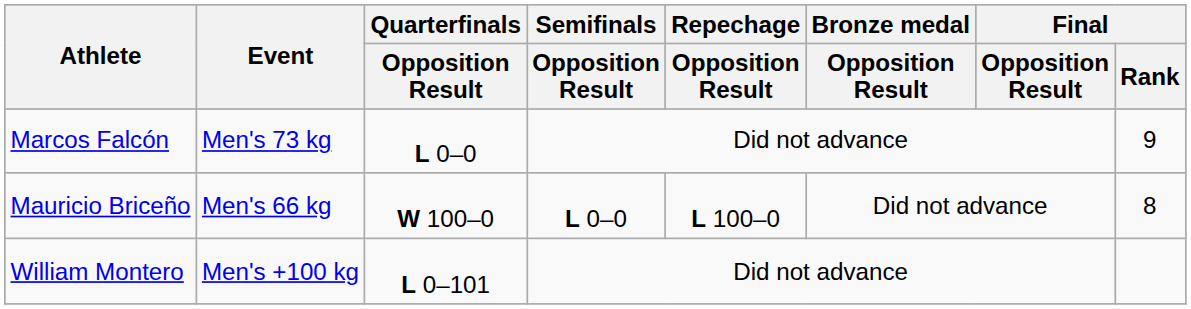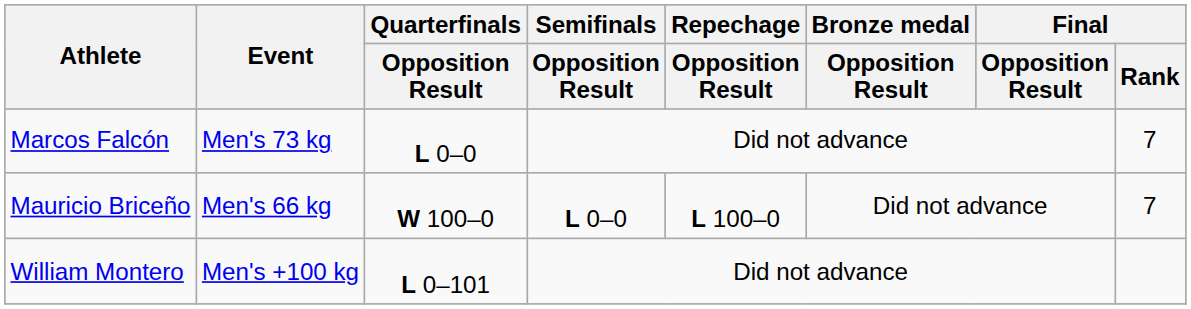Marcos Falcón | Final / Rank: 9 -> 7
Mauricio Briceño | Final / Rank: 8 -> 7
